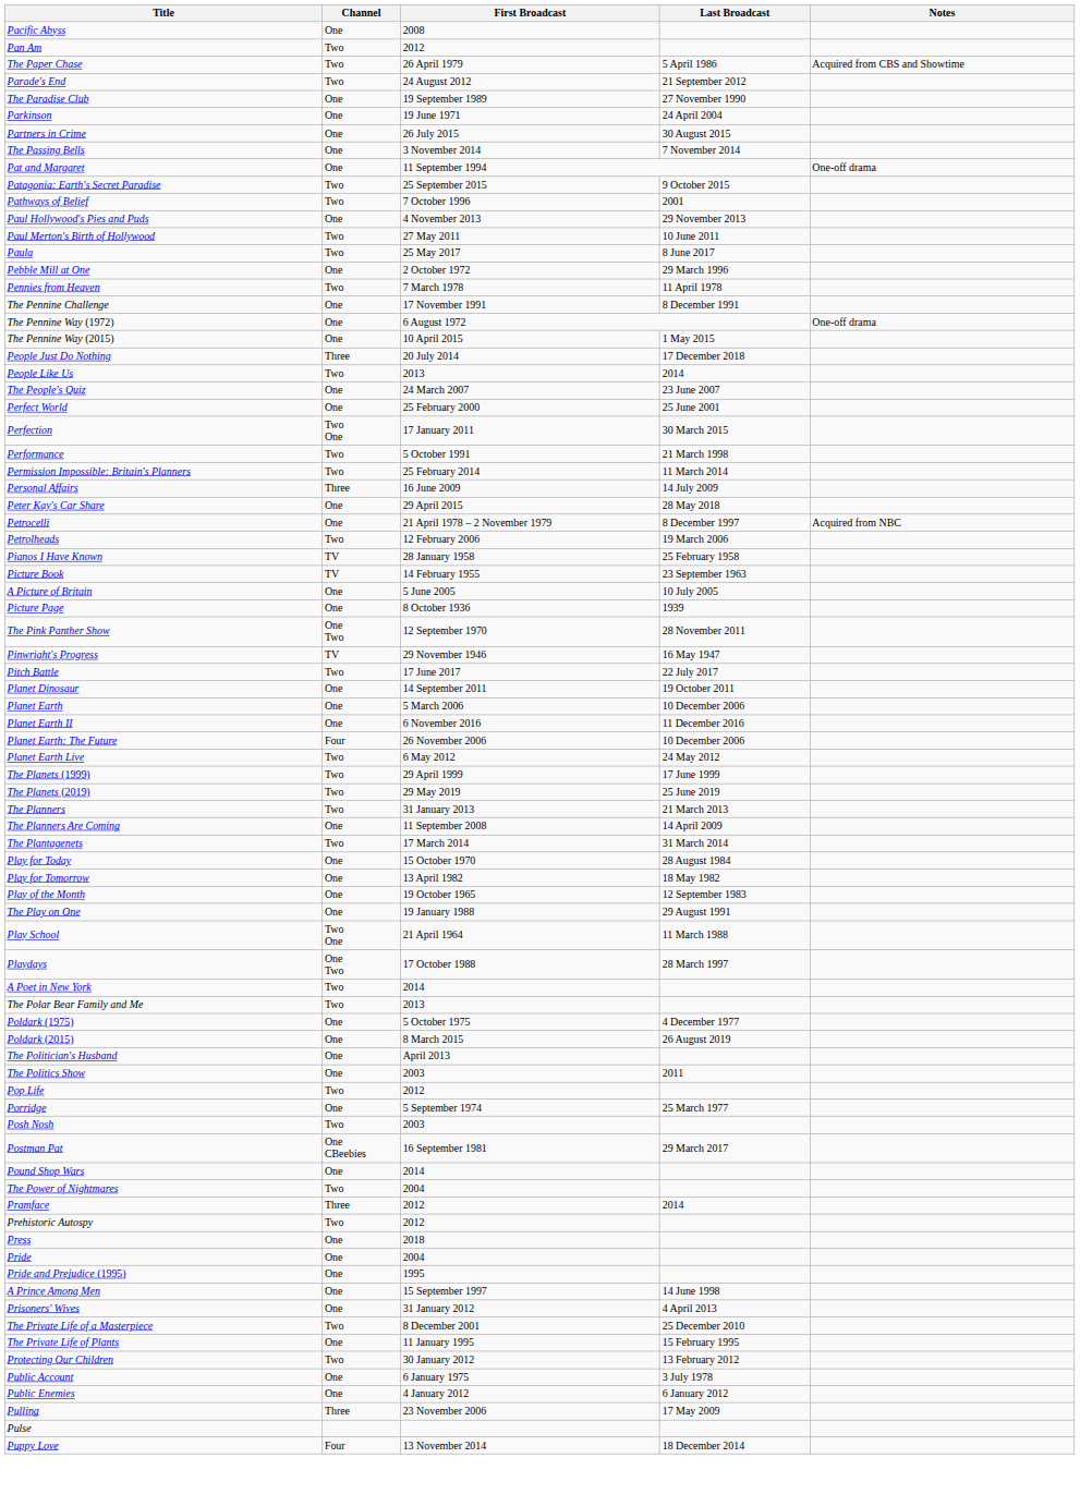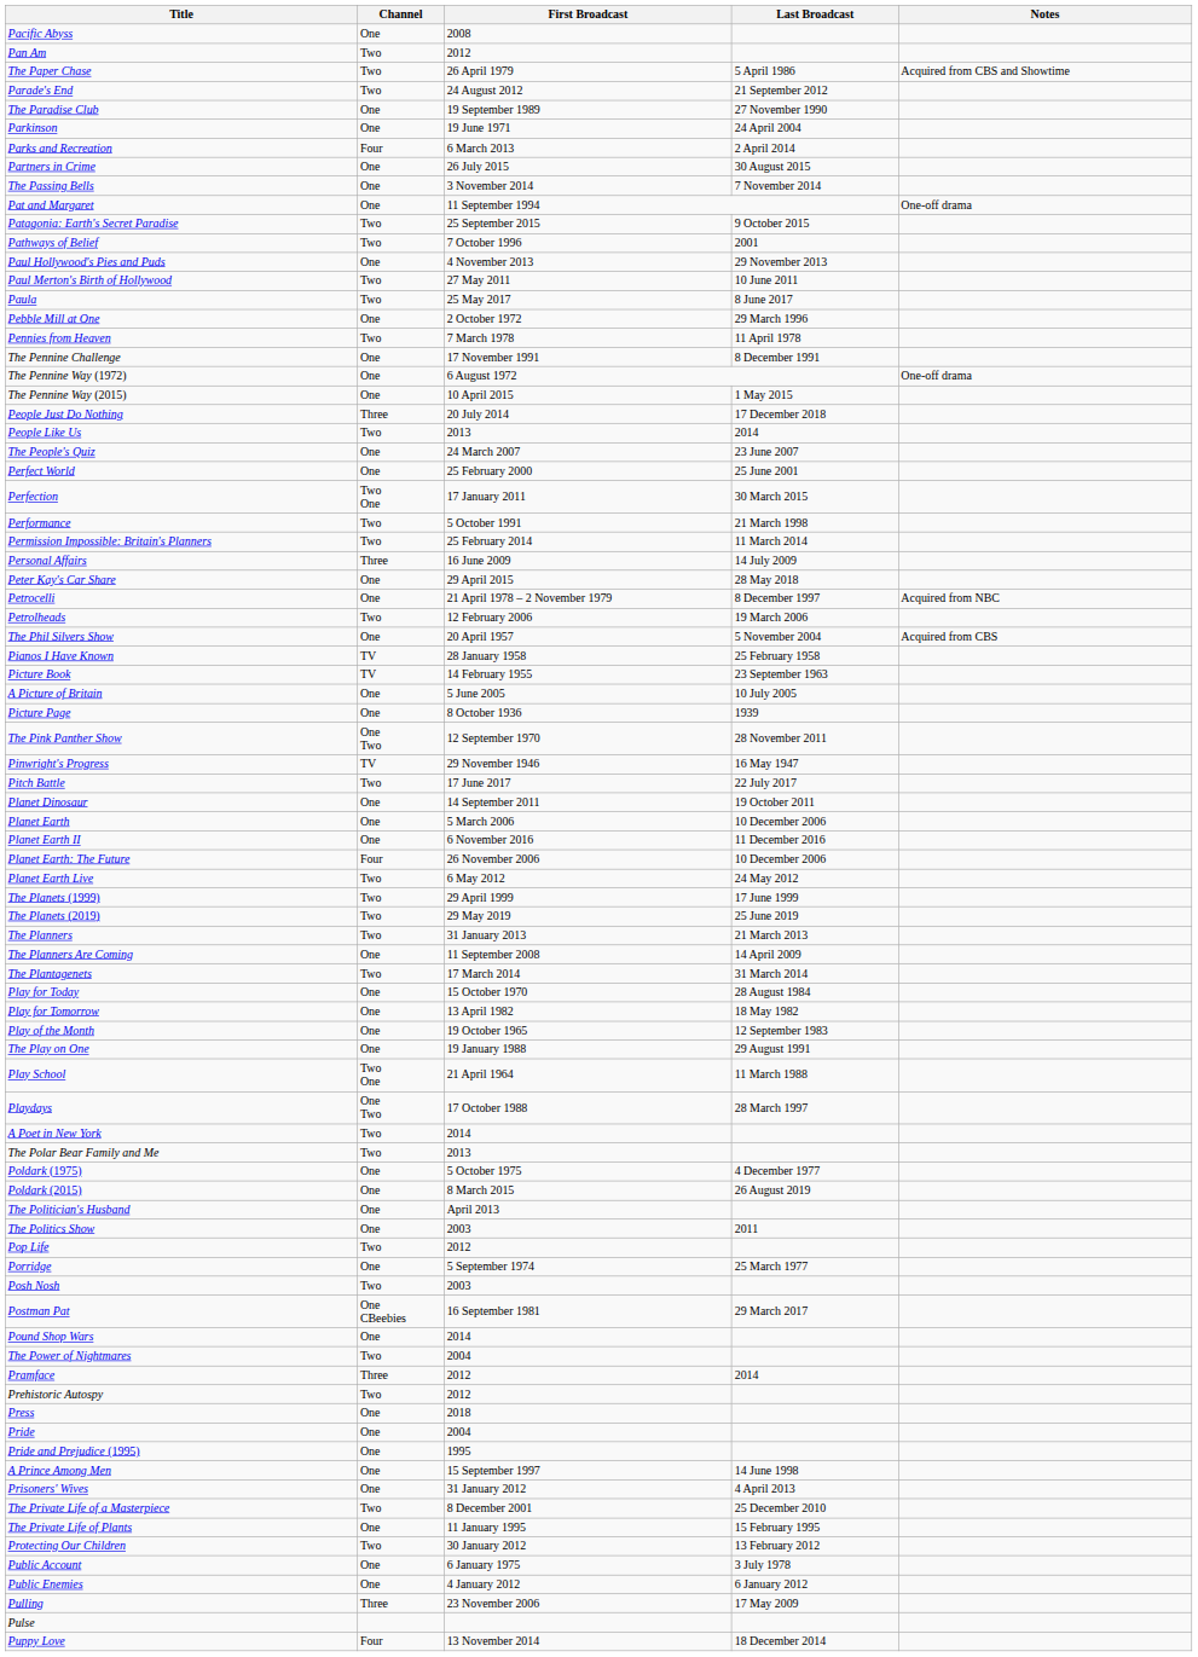+ row: Parks and Recreation | Four | 6 March 2013 | 2 April 2014
+ row: The Phil Silvers Show | One | 20 April 1957 | 5 November 2004 | Acquired from CBS
